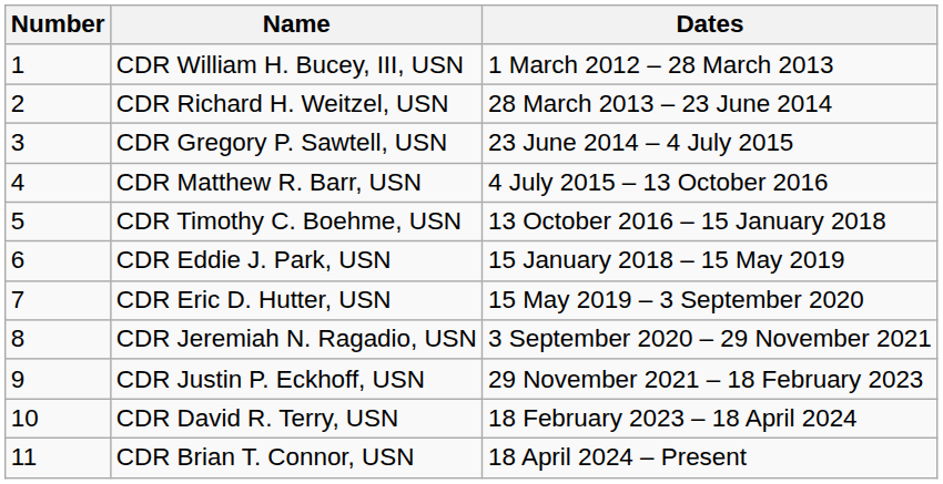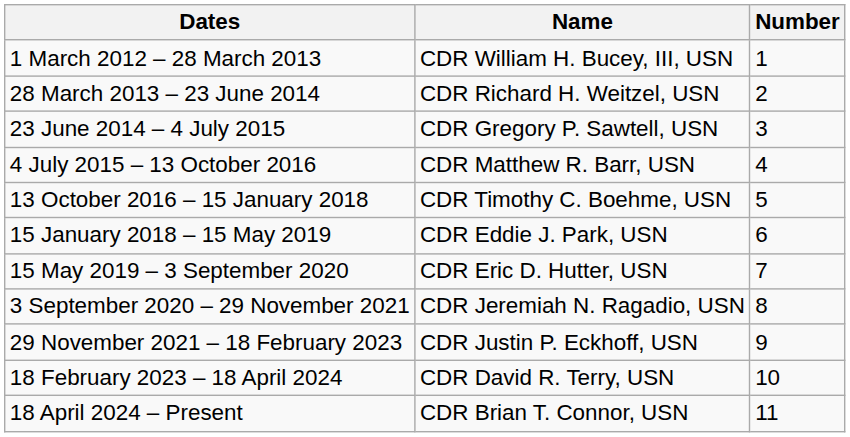columns swapped: Number <-> Dates
